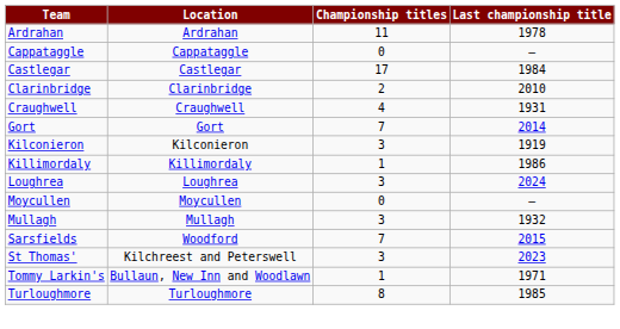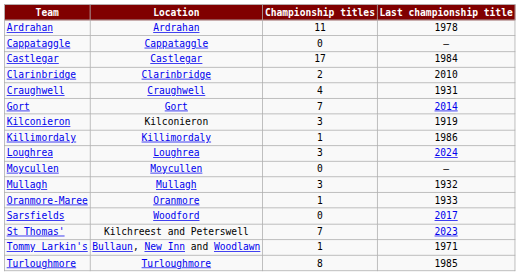+ row: Oranmore-Maree | Oranmore | 1 | 1933
Sarsfields | Championship titles: 7 -> 0
Sarsfields | Last championship title: 2015 -> 2017
St Thomas' | Championship titles: 3 -> 7
